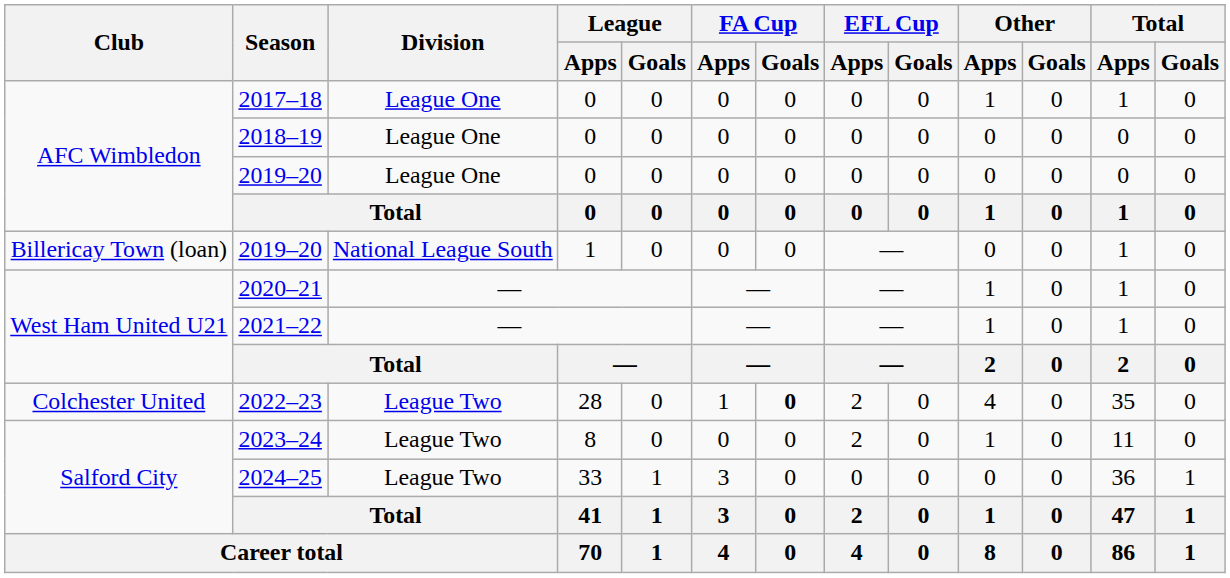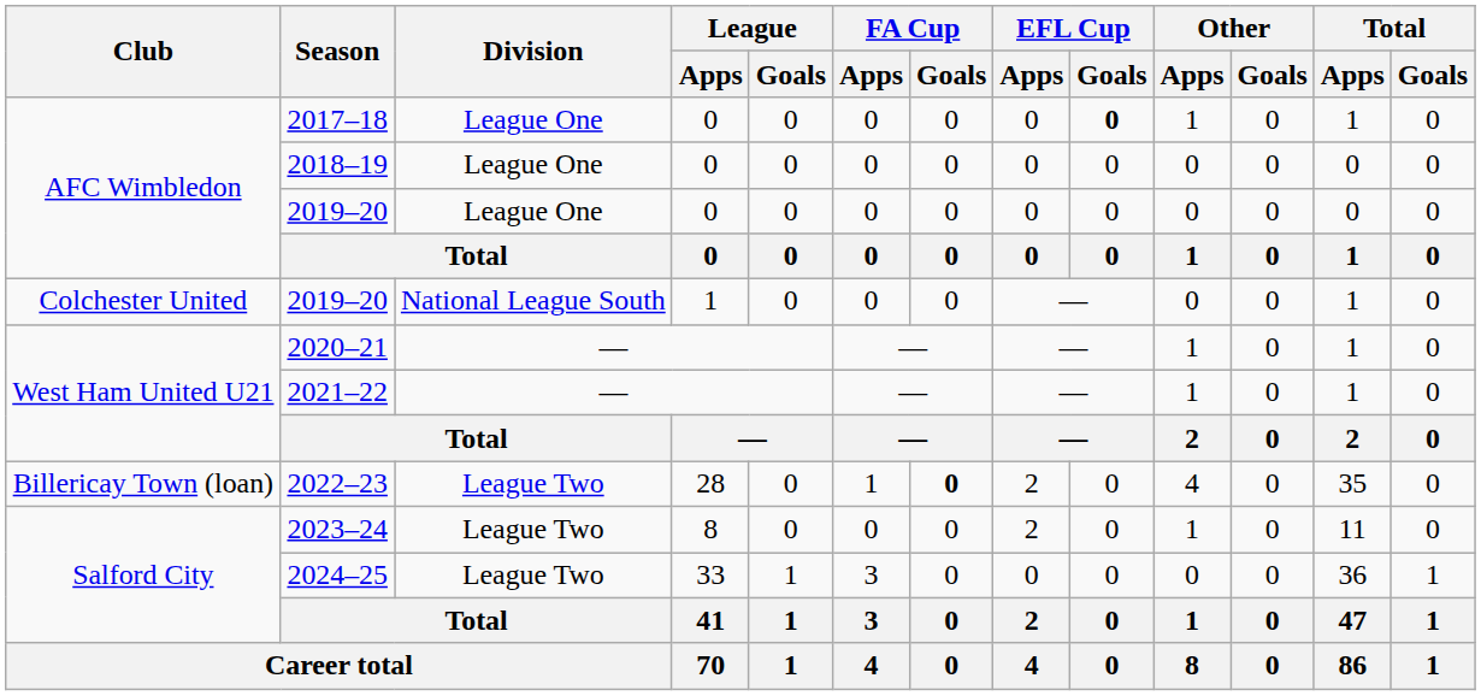2017–18 | EFL Cup / Goals: normal -> bold
2019–20 / 1 | Club: Billericay Town (loan) -> Colchester United
2022–23 | Club: Colchester United -> Billericay Town (loan)
